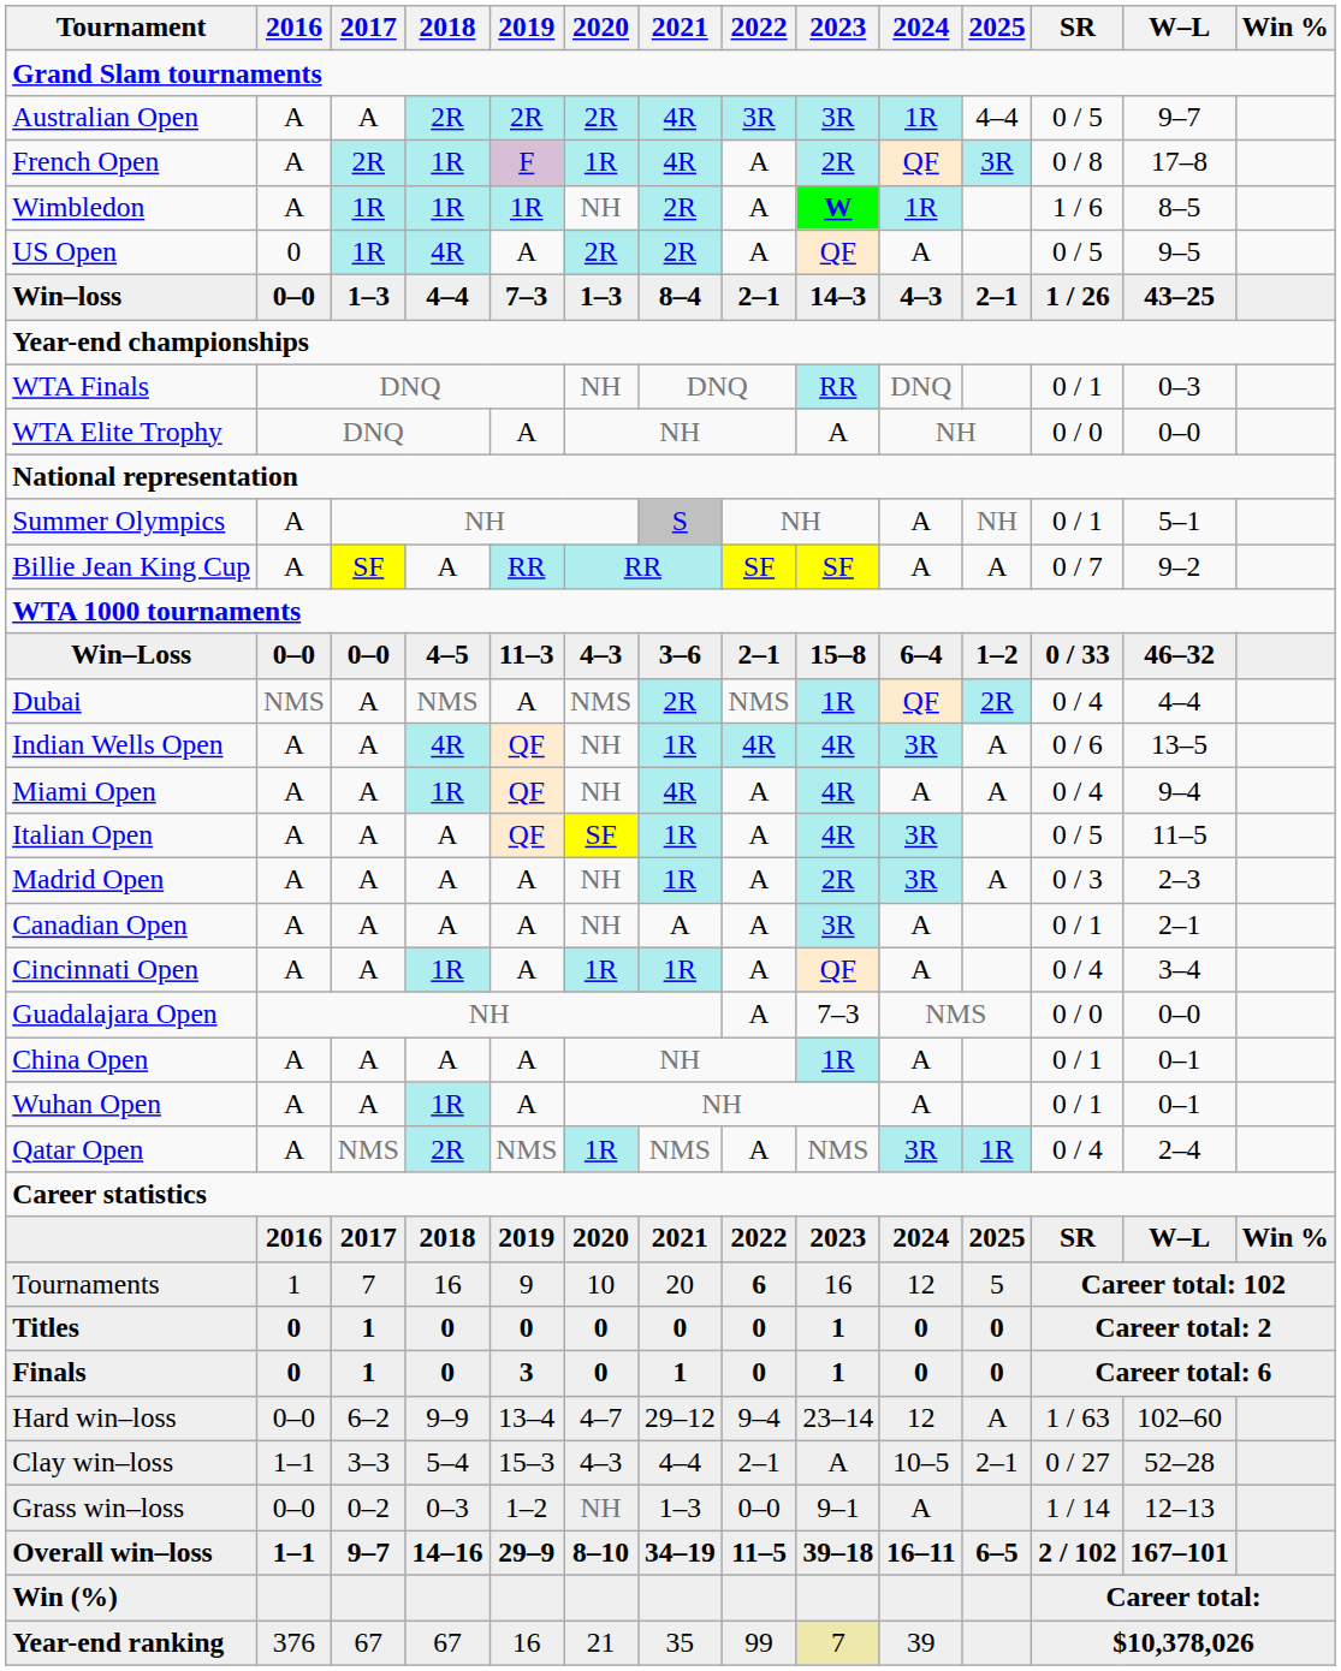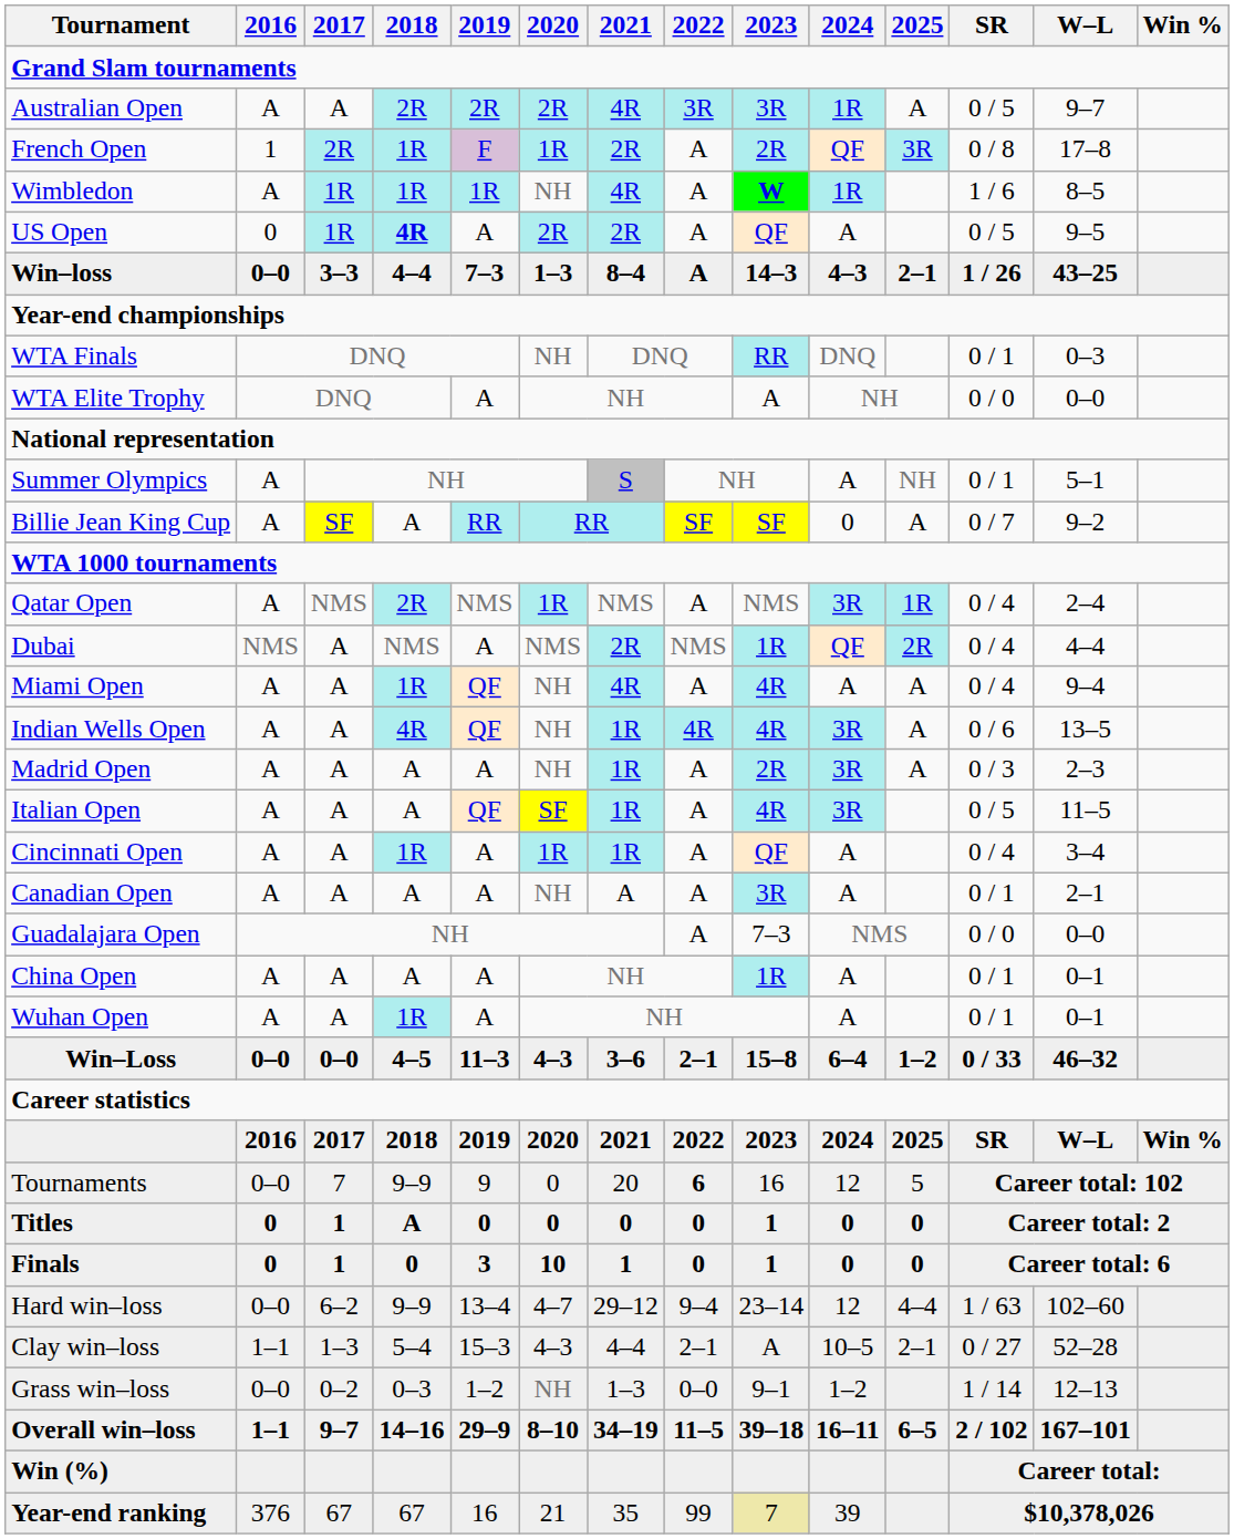Australian Open | 2025: 4–4 -> A
French Open | 2016: A -> 1
French Open | 2021: 4R -> 2R
Wimbledon | 2021: 2R -> 4R
US Open | 2018: normal -> bold
Win–loss | 2017: 1–3 -> 3–3
Win–loss | 2022: 2–1 -> A
Billie Jean King Cup | 2024: A -> 0
rows swapped: Qatar Open <-> Win–Loss
rows swapped: Indian Wells Open <-> Miami Open
rows swapped: Madrid Open <-> Italian Open
rows swapped: Canadian Open <-> Cincinnati Open
Tournaments | 2016: 1 -> 0–0
Tournaments | 2018: 16 -> 9–9
Tournaments | 2020: 10 -> 0
Titles | 2018: 0 -> A
Finals | 2020: 0 -> 10
Hard win–loss | 2025: A -> 4–4
Clay win–loss | 2017: 3–3 -> 1–3
Grass win–loss | 2024: A -> 1–2
